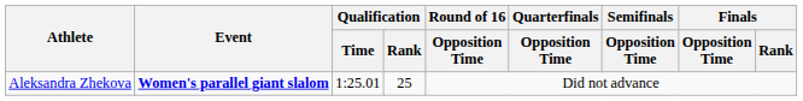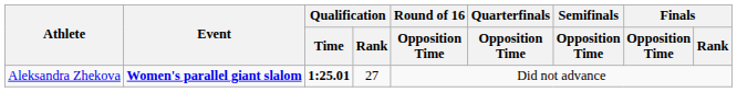Aleksandra Zhekova | Qualification / Time: normal -> bold
Aleksandra Zhekova | Qualification / Rank: 25 -> 27
